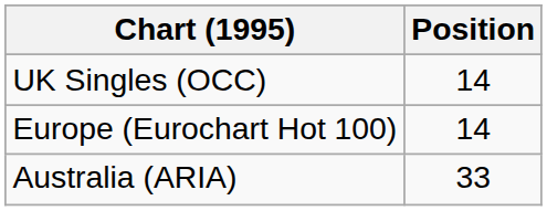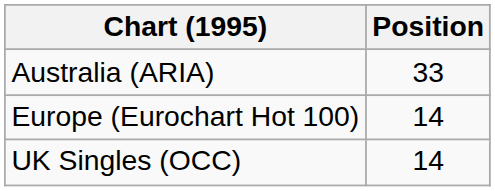rows swapped: Australia (ARIA) <-> UK Singles (OCC)
